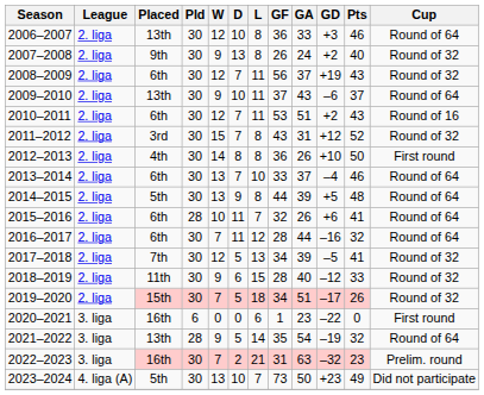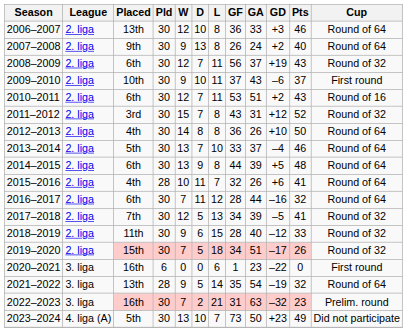2007–2008 | Cup: Round of 32 -> Round of 64
2009–2010 | Placed: 13th -> 10th
2009–2010 | Cup: Round of 64 -> First round
2012–2013 | Cup: First round -> Round of 64
2013–2014 | Placed: 6th -> 5th
2014–2015 | Placed: 5th -> 6th
2015–2016 | Placed: 6th -> 4th
